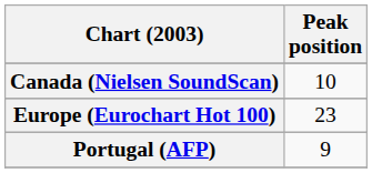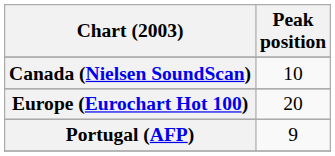Europe (Eurochart Hot 100) | Peak position: 23 -> 20
